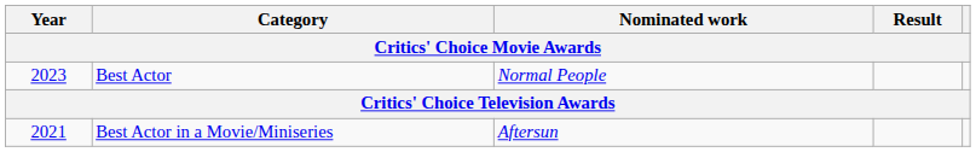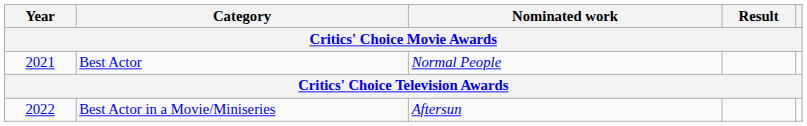Best Actor | Year: 2023 -> 2021
Best Actor in a Movie/Miniseries | Year: 2021 -> 2022
